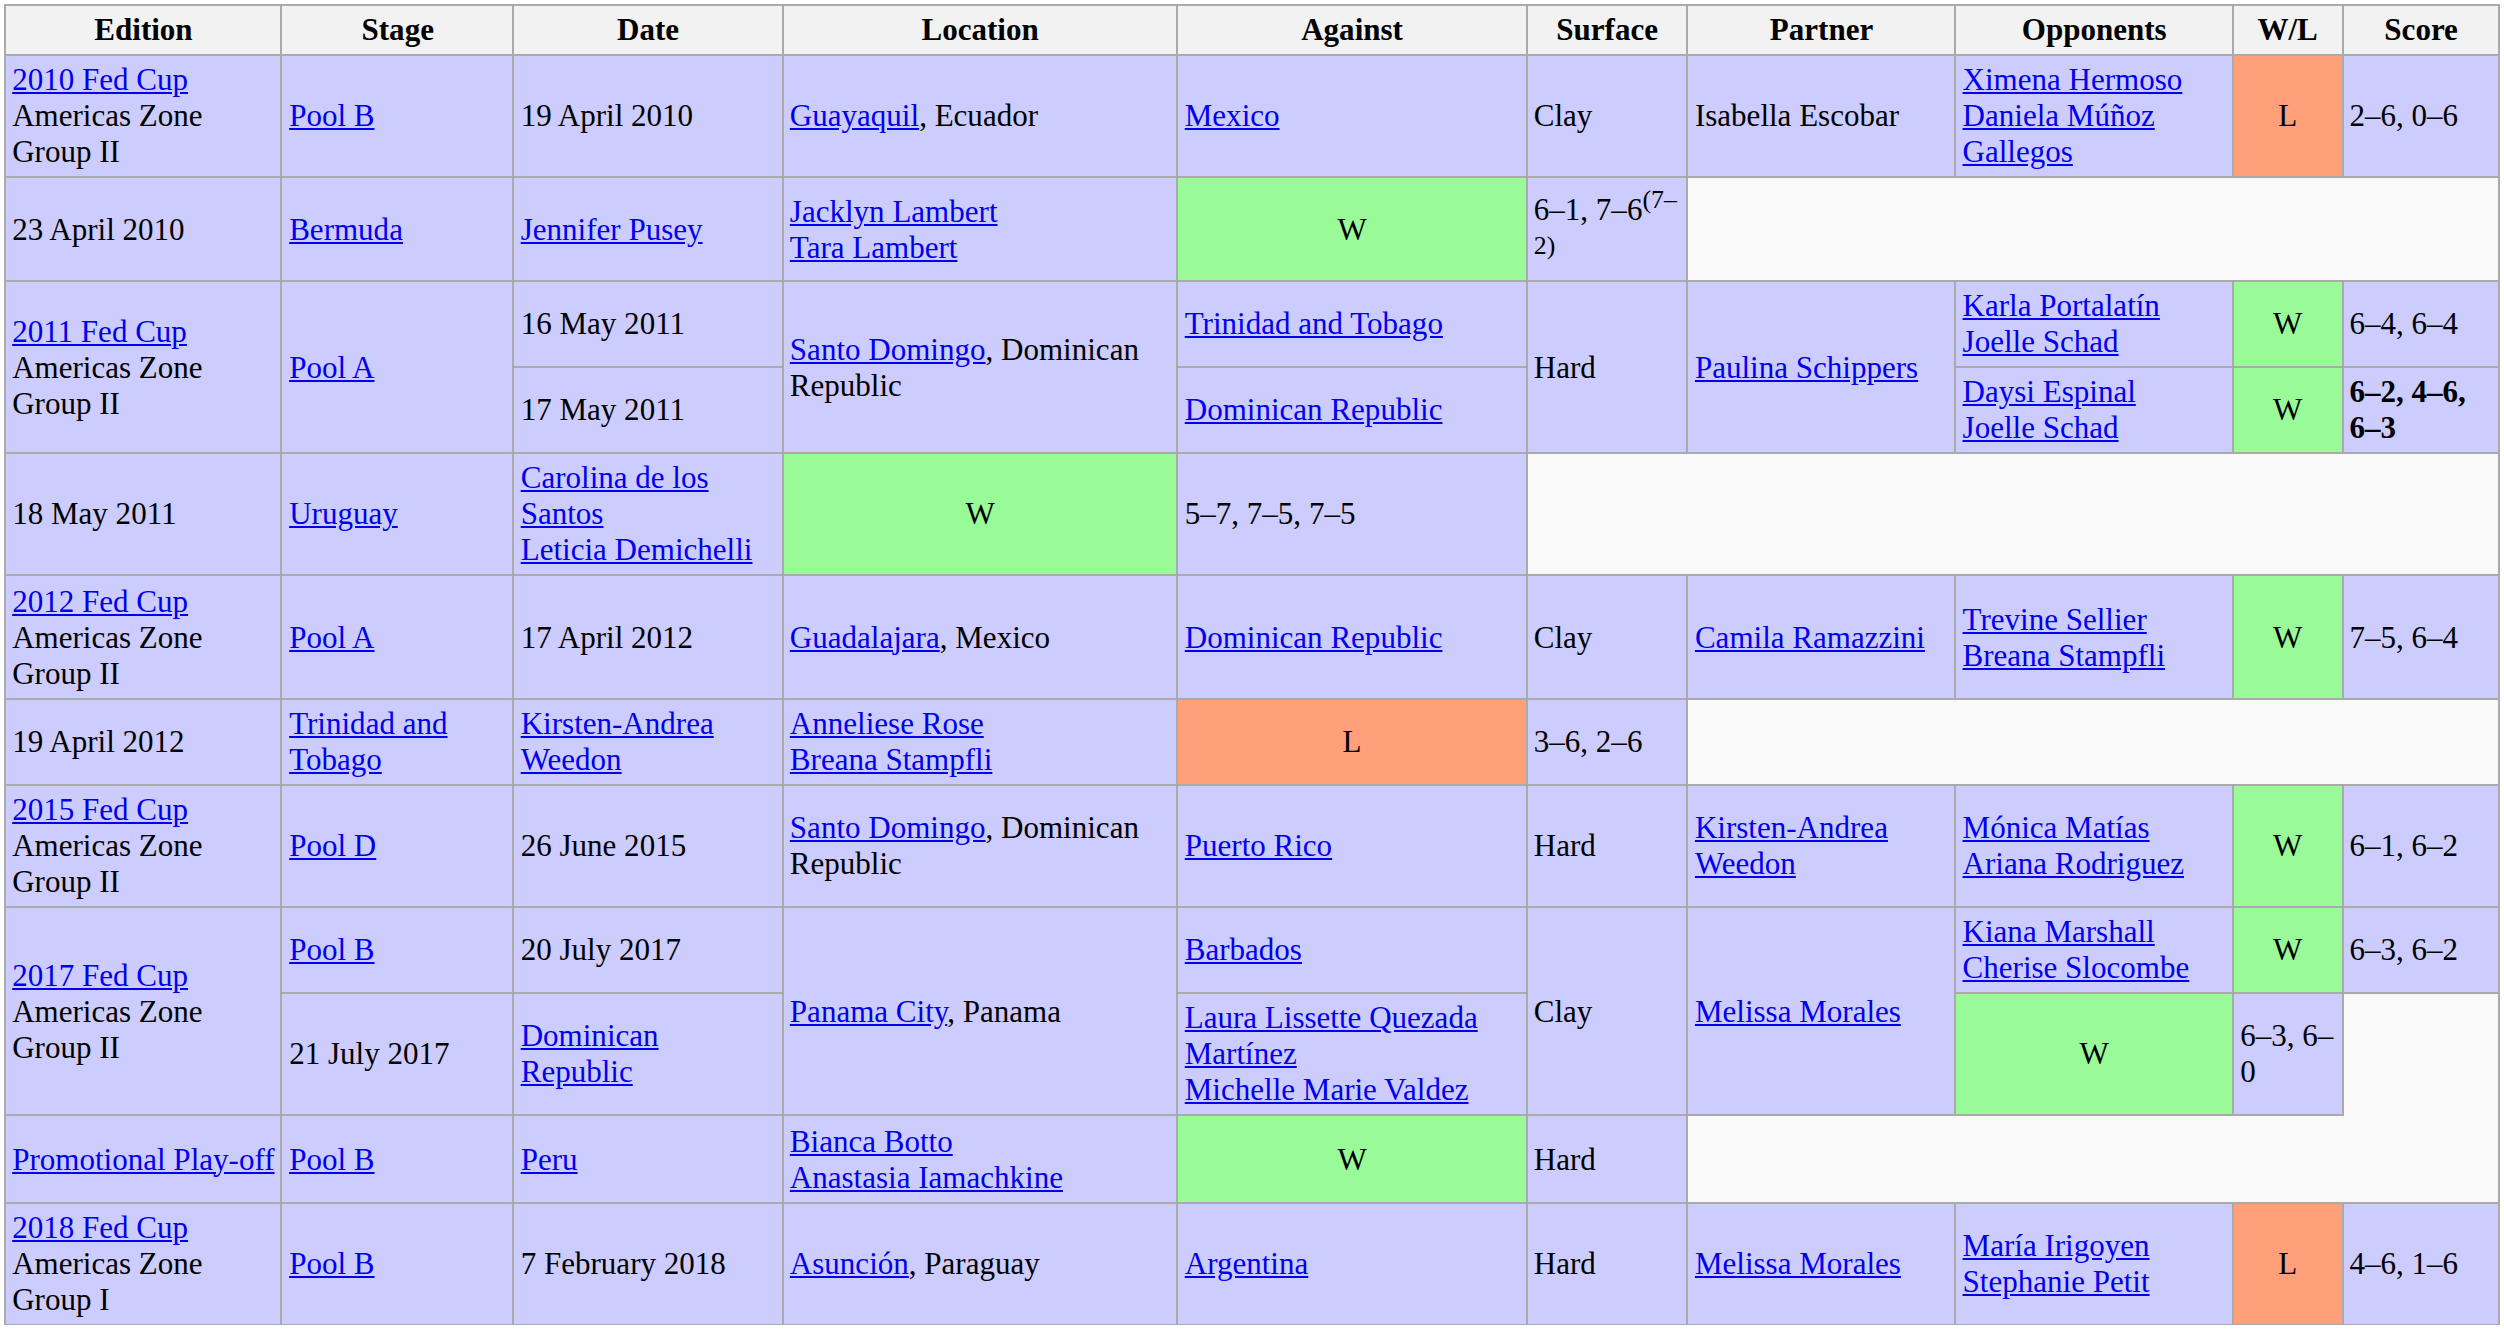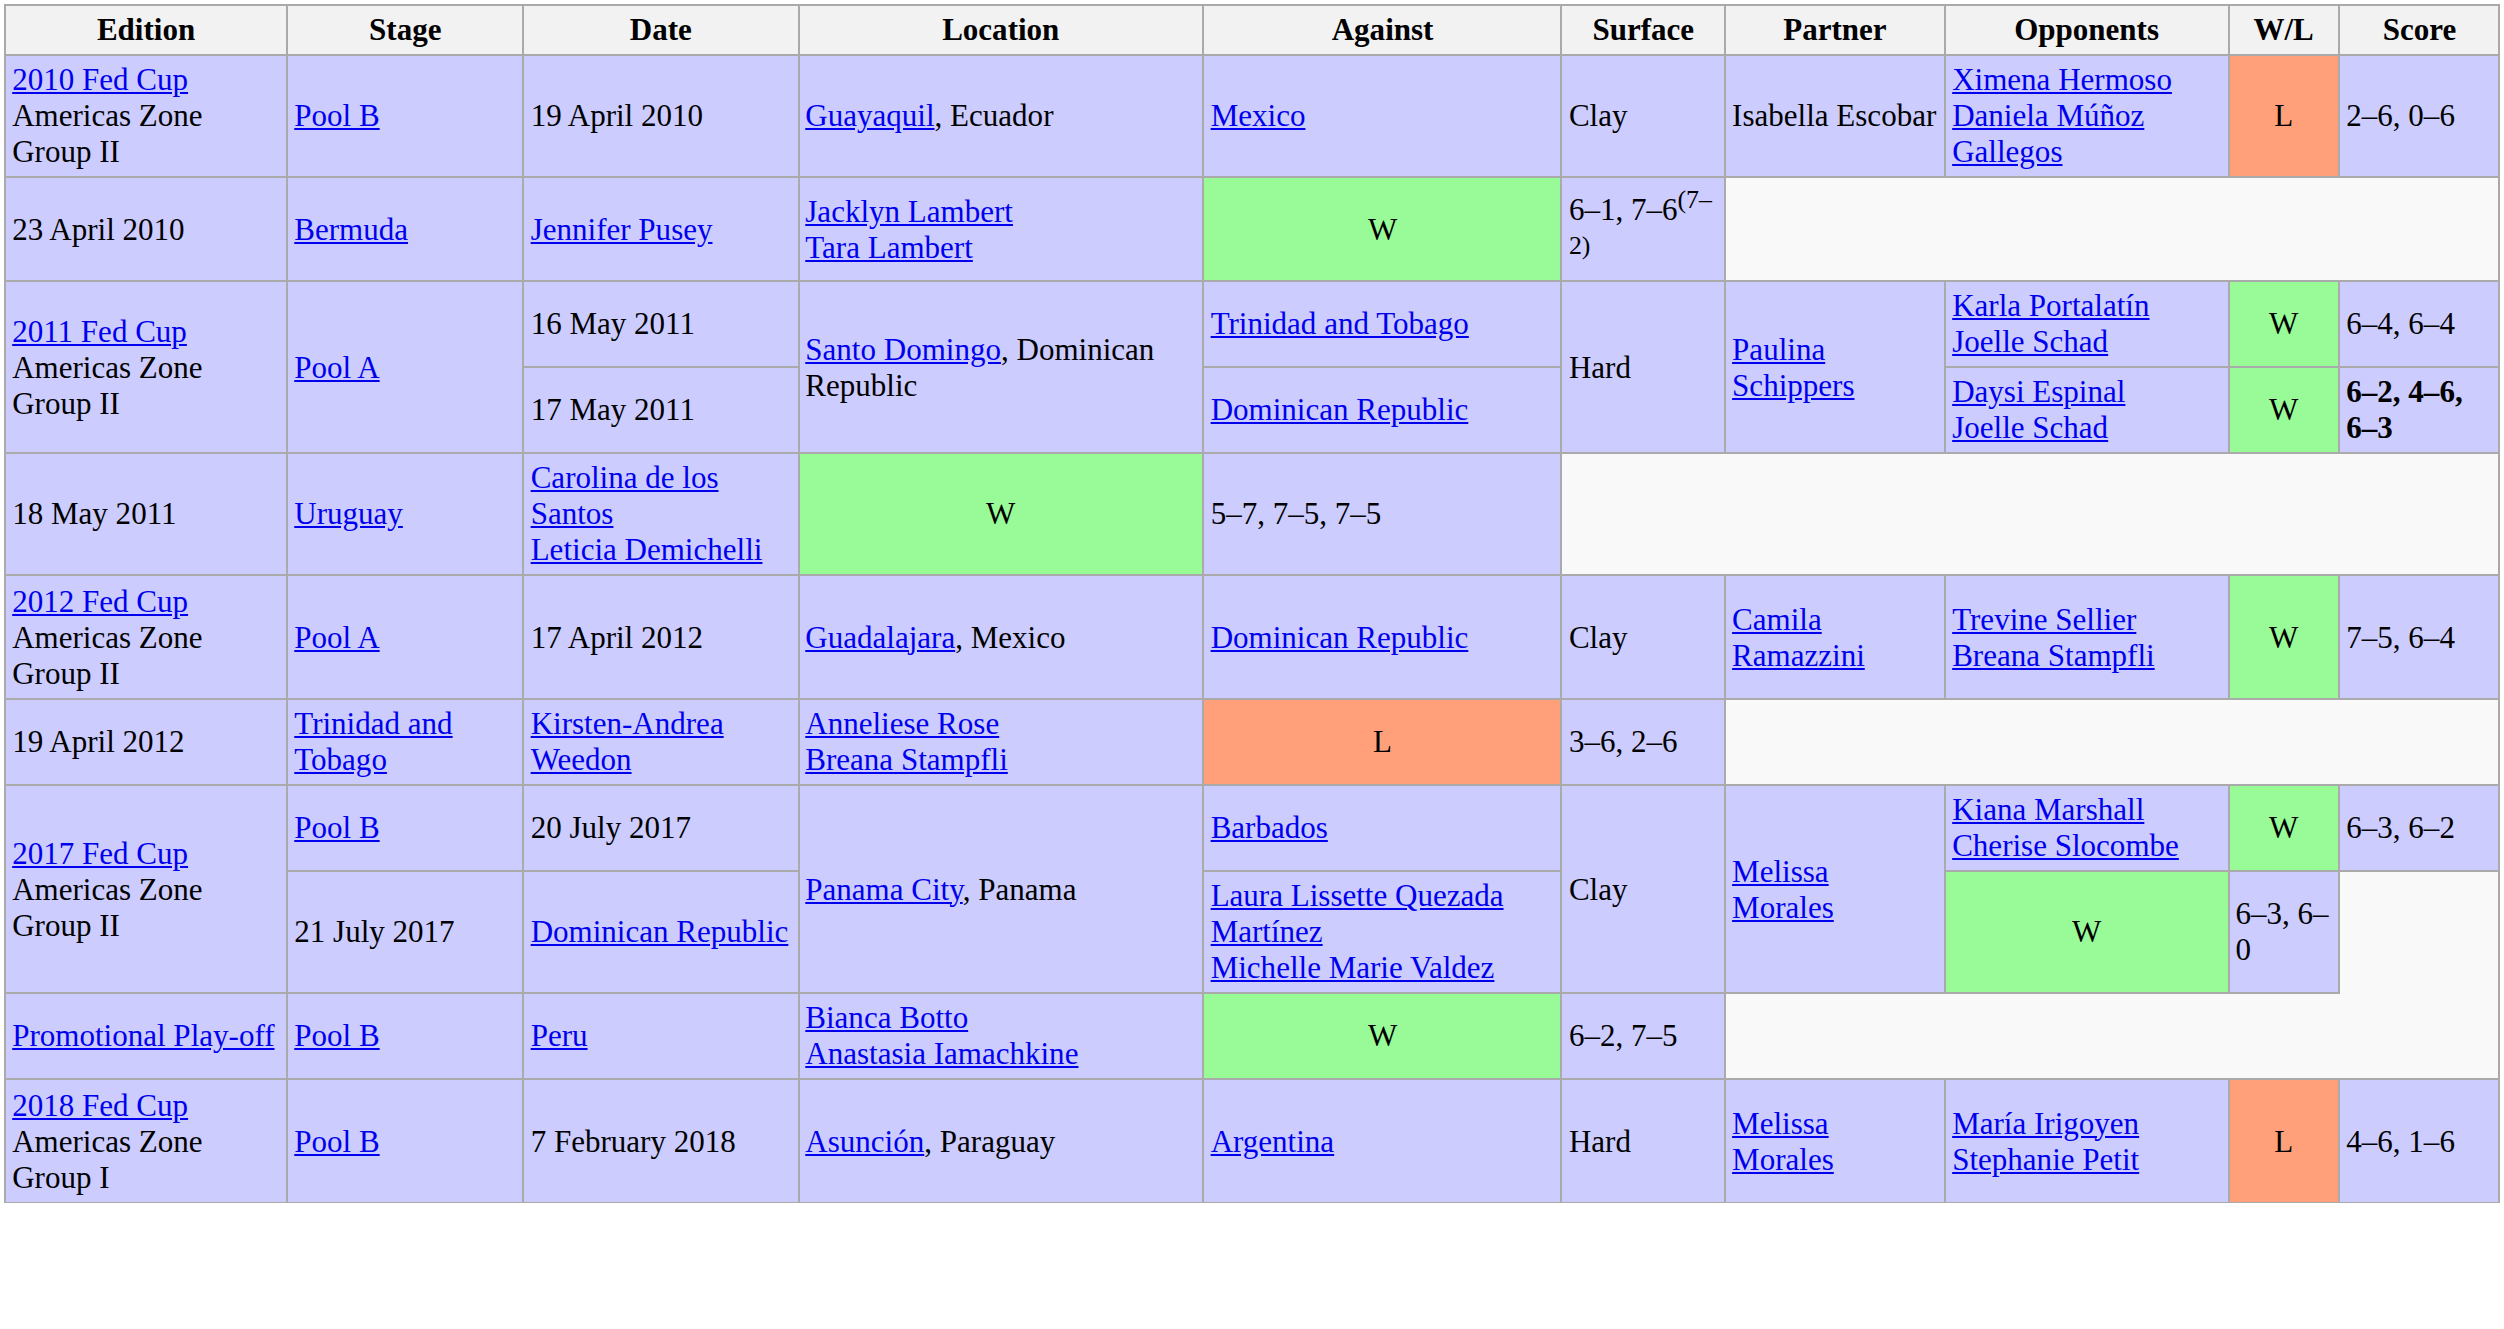- row: 2015 Fed Cup Americas Zone Group II | Pool D | 26 June 2015 | Santo Domingo, Dominican Republic | Puerto Rico | Hard | Kirsten-Andrea Weedon | Mónica Matías Ariana Rodriguez | W | 6–1, 6–2
Peru | Surface: Hard -> 6–2, 7–5
